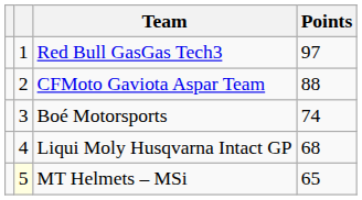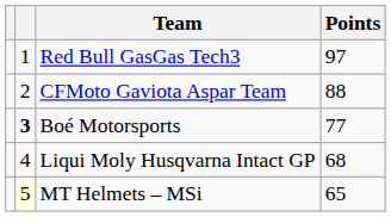Boé Motorsports | column 2: normal -> bold
Boé Motorsports | Points: 74 -> 77
